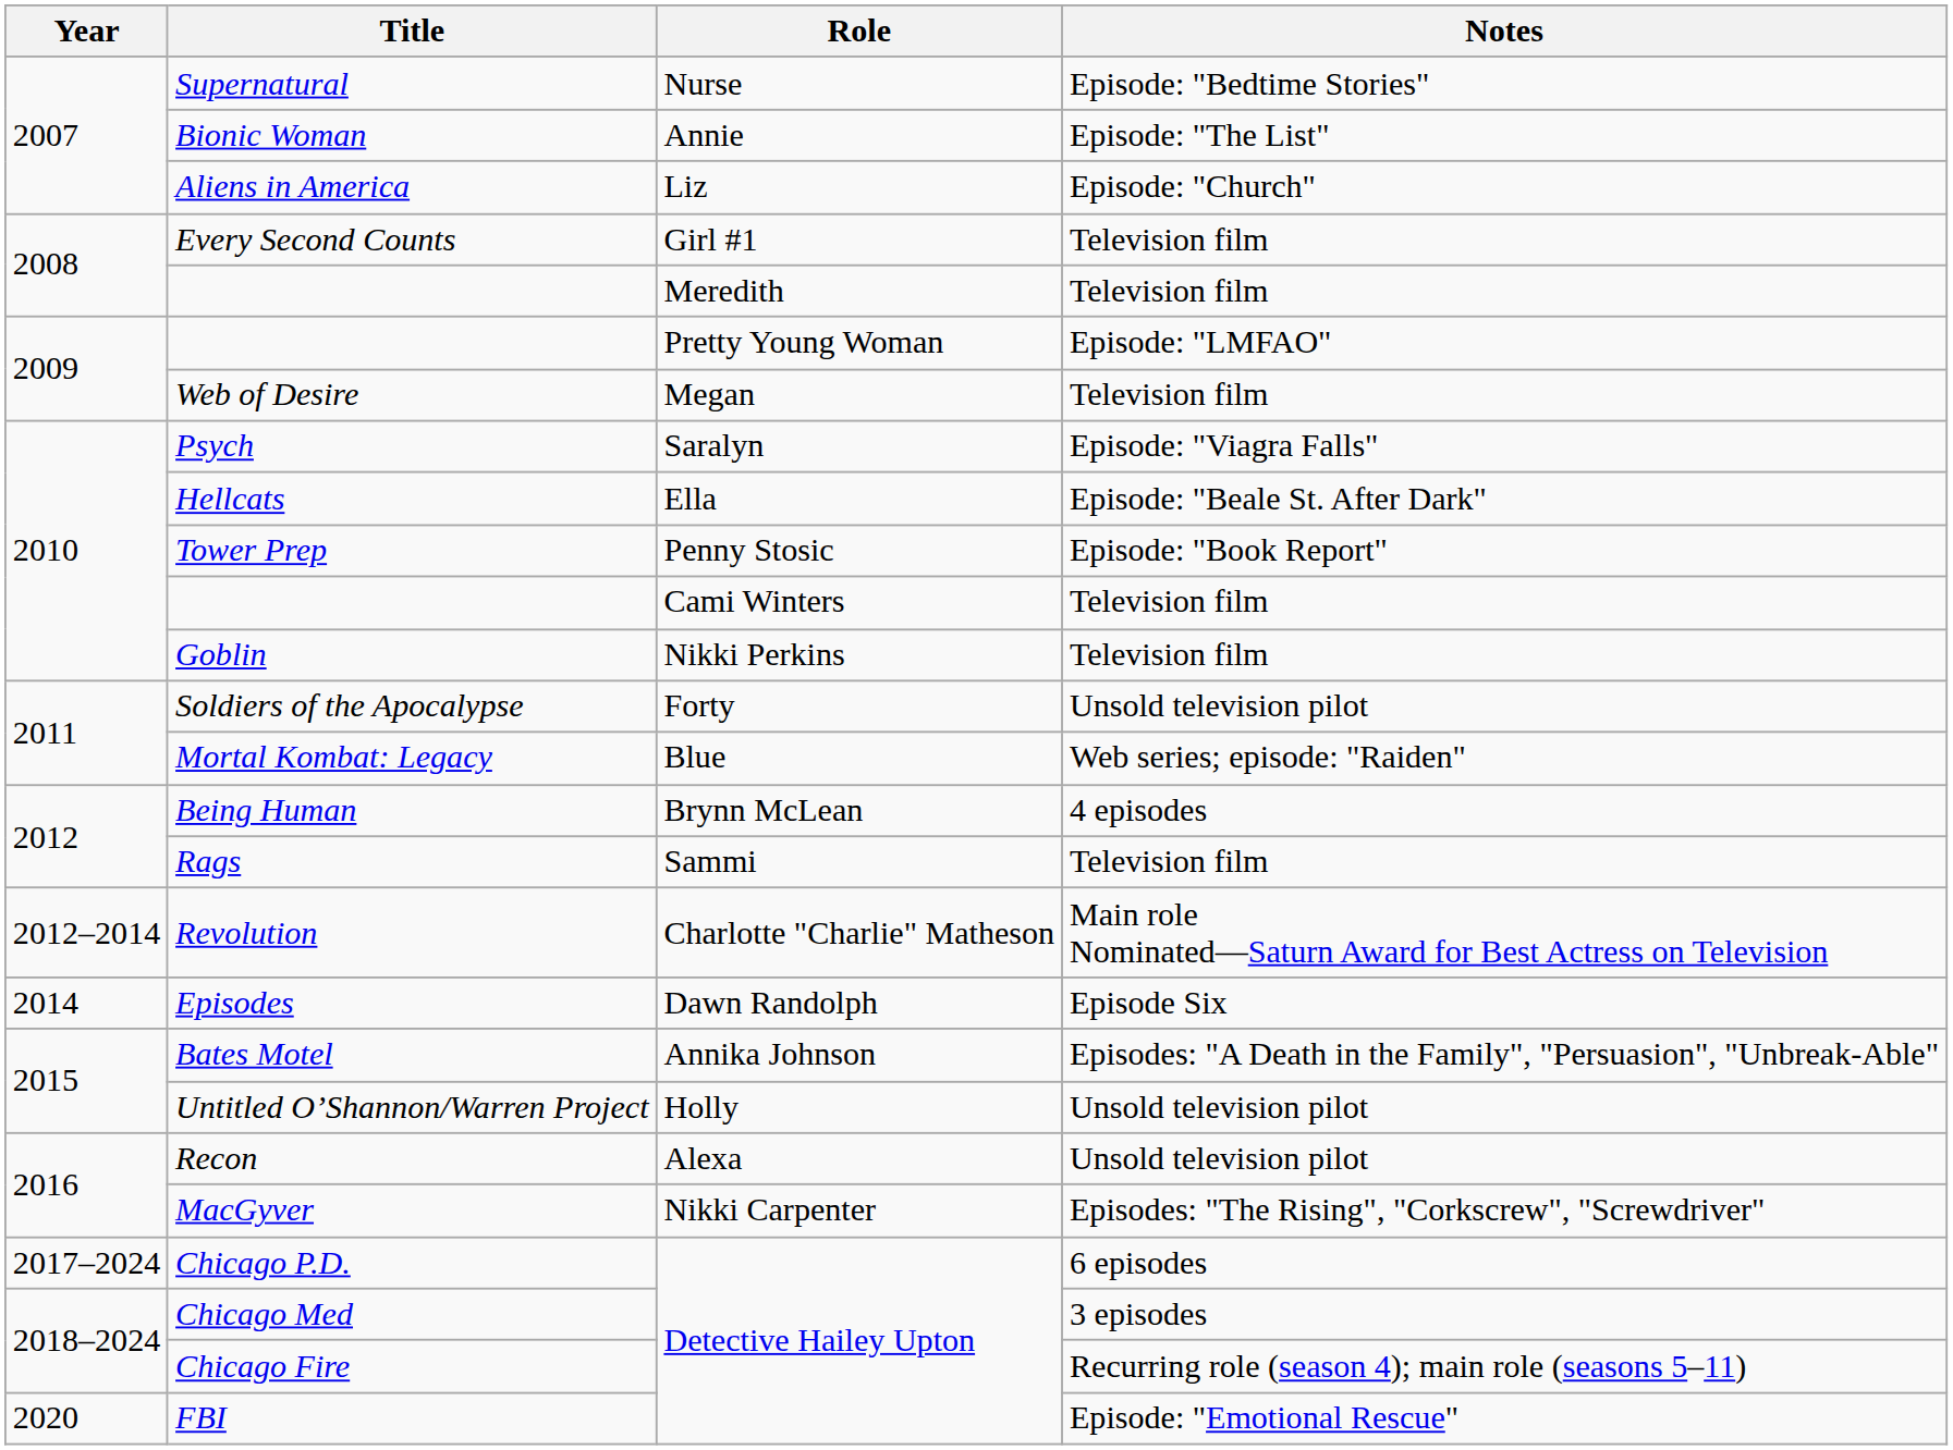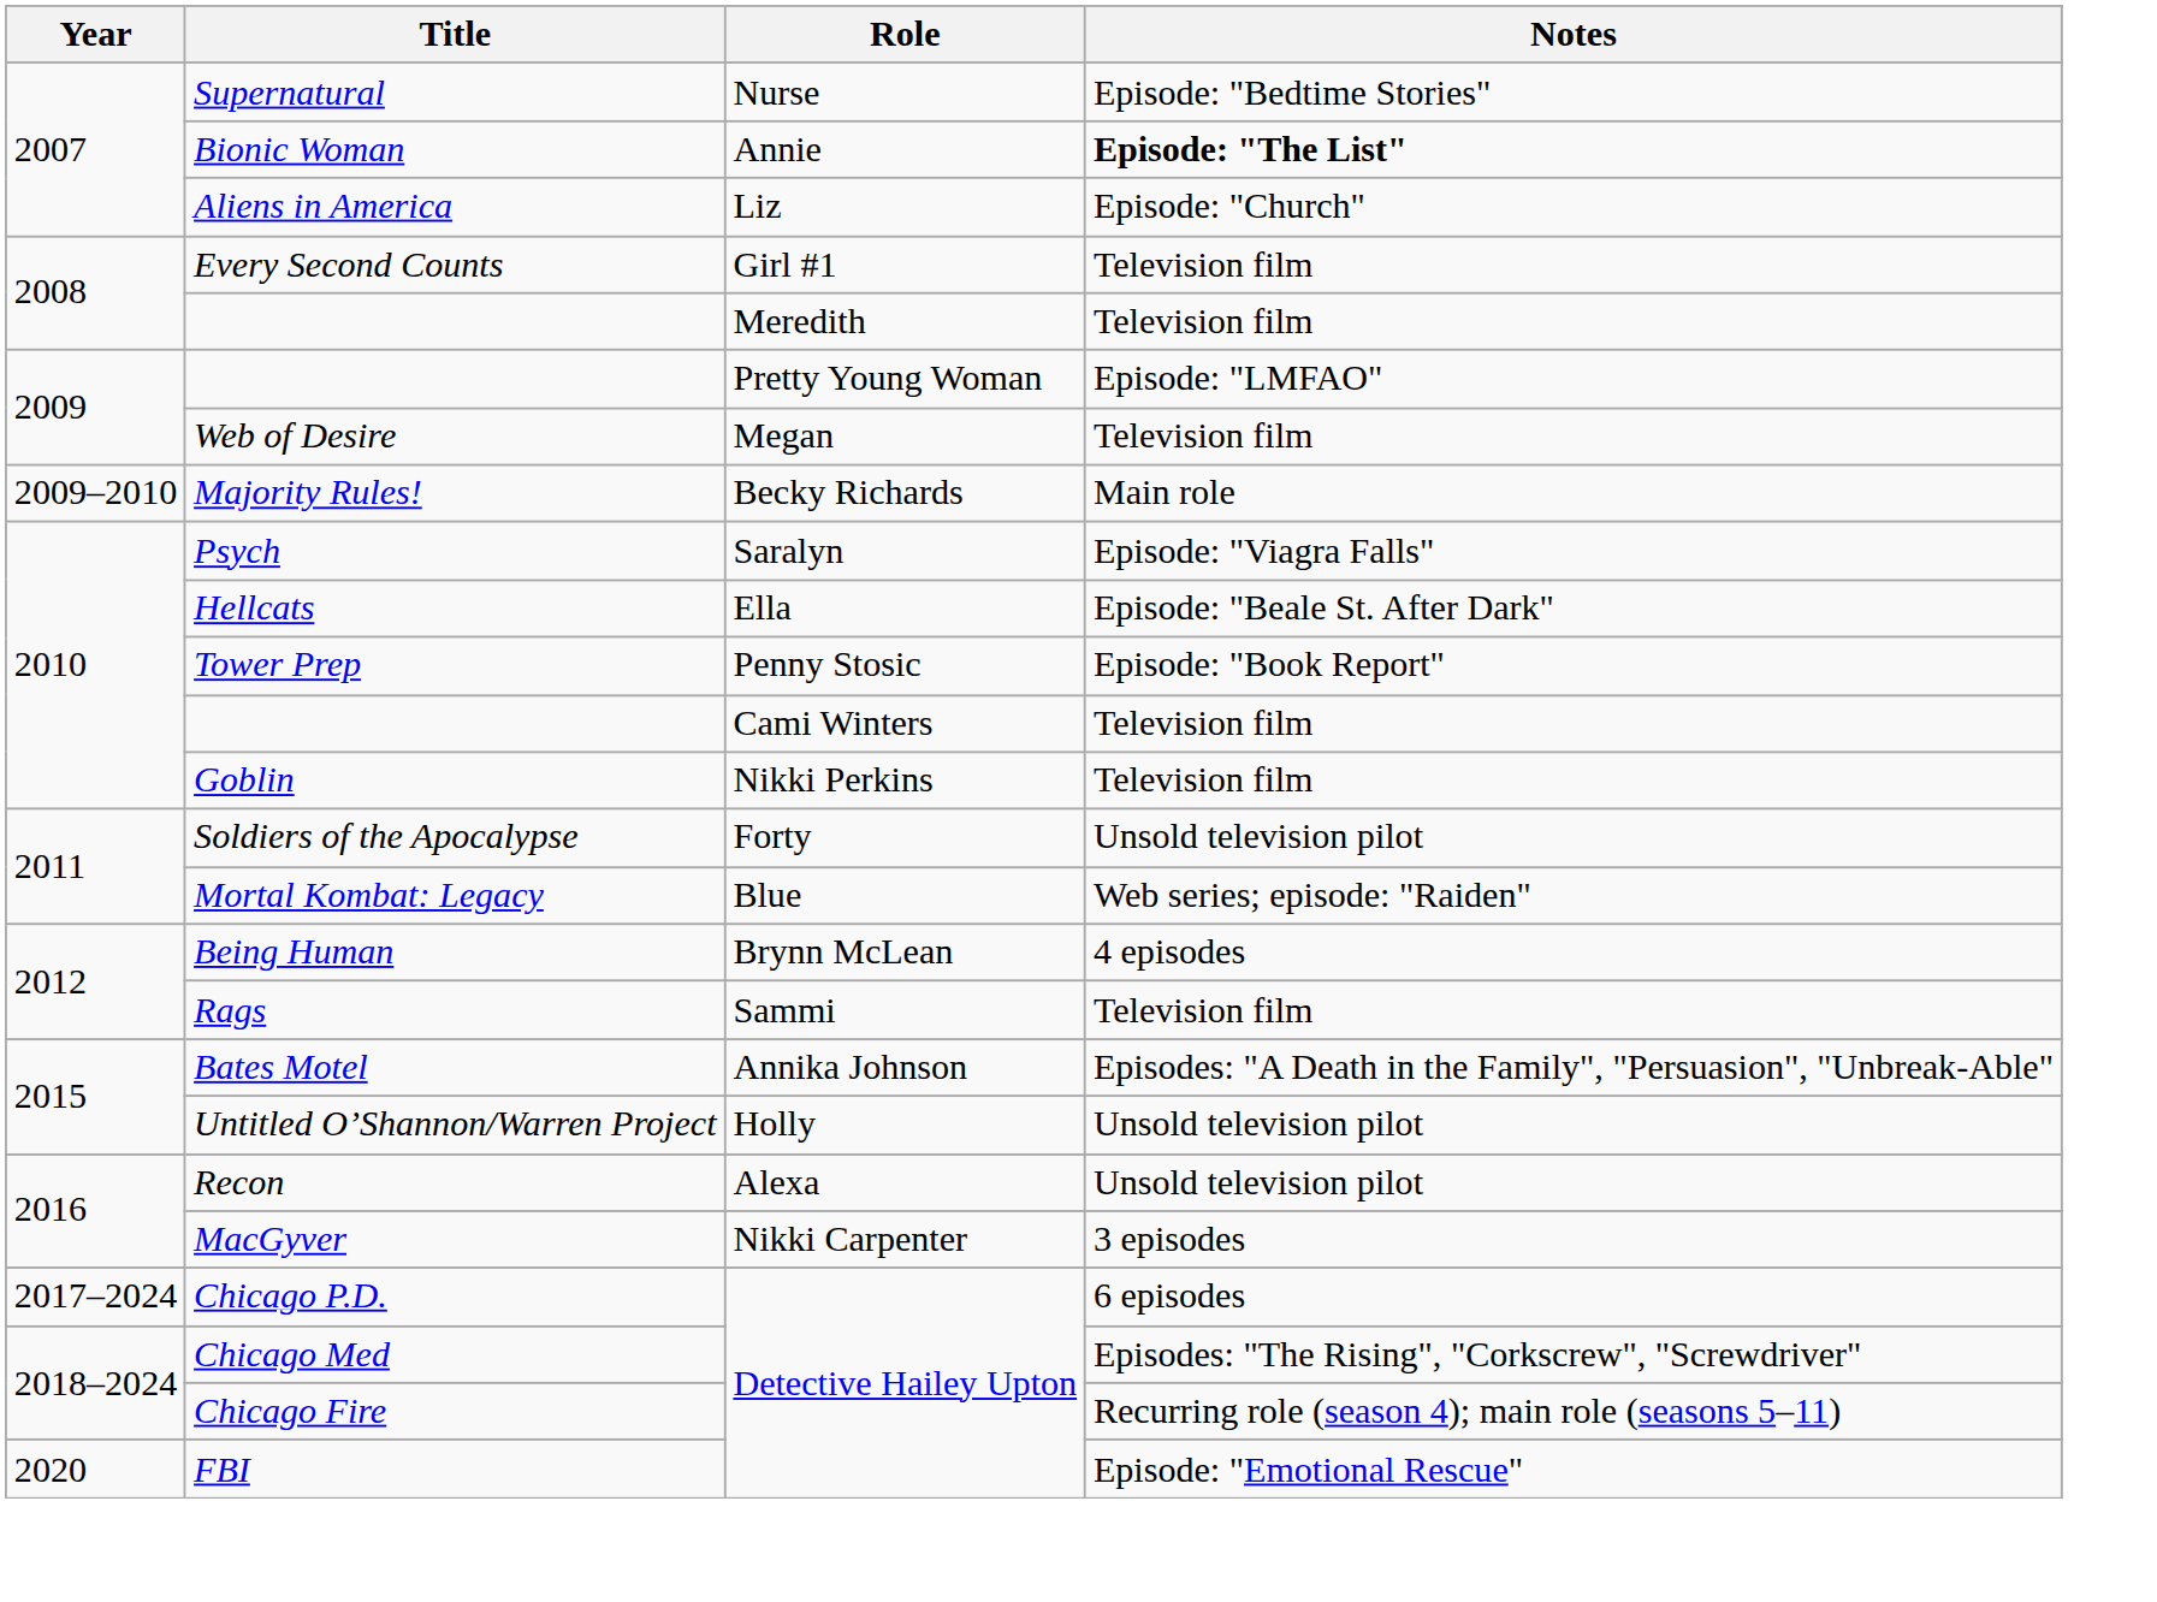Bionic Woman | Notes: normal -> bold
+ row: 2009–2010 | Majority Rules! | Becky Richards | Main role
- row: 2012–2014 | Revolution | Charlotte "Charlie" Matheson | Main role Nominated—Saturn Award for Best Actress on Television
- row: 2014 | Episodes | Dawn Randolph | Episode Six
MacGyver | Notes: Episodes: "The Rising", "Corkscrew", "Screwdriver" -> 3 episodes
Chicago Med | Notes: 3 episodes -> Episodes: "The Rising", "Corkscrew", "Screwdriver"
